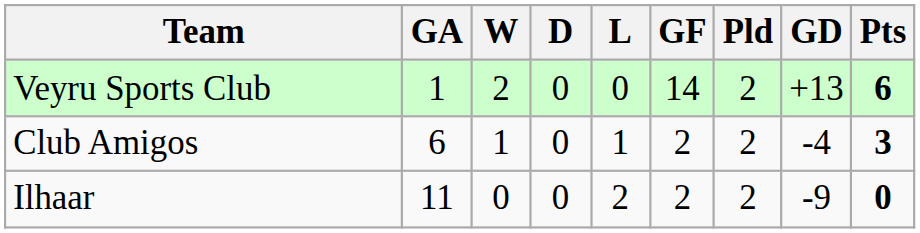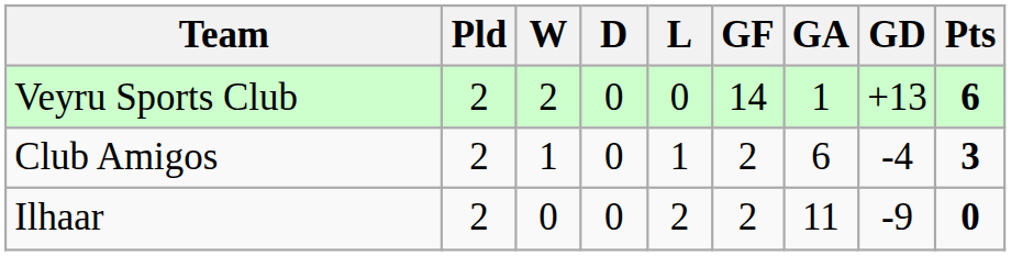columns swapped: Pld <-> GA
